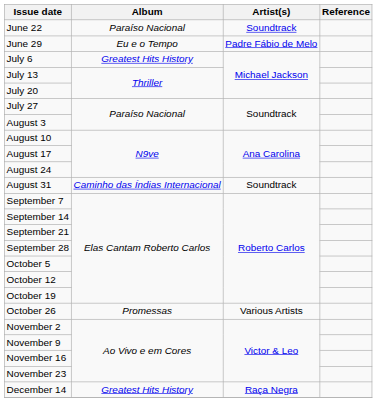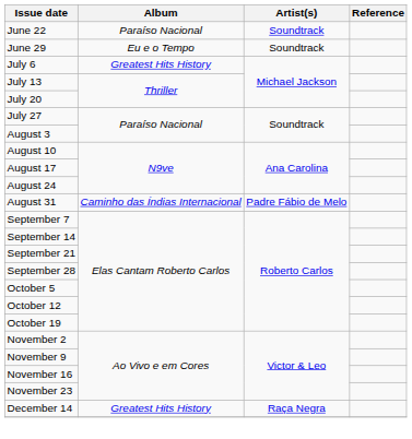June 29 | Artist(s): Padre Fábio de Melo -> Soundtrack
August 31 | Artist(s): Soundtrack -> Padre Fábio de Melo
- row: October 26 | Promessas | Various Artists
